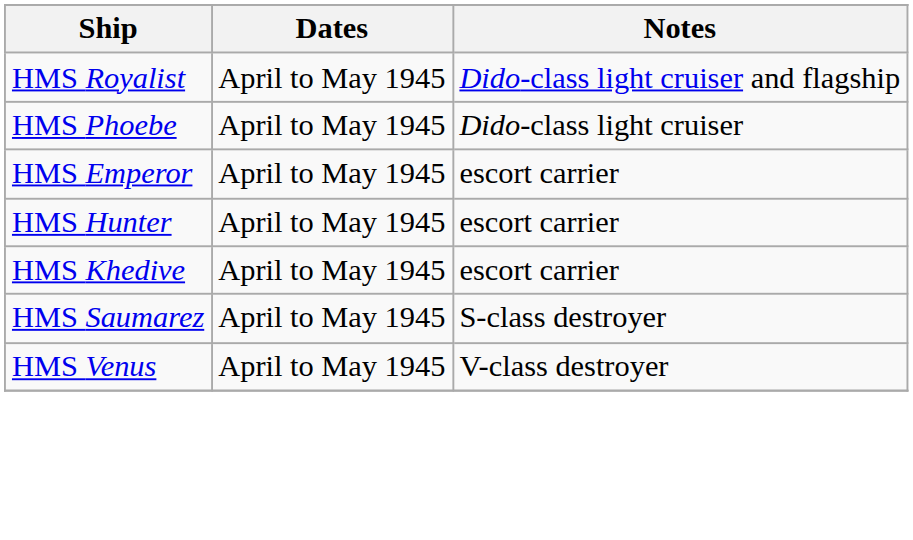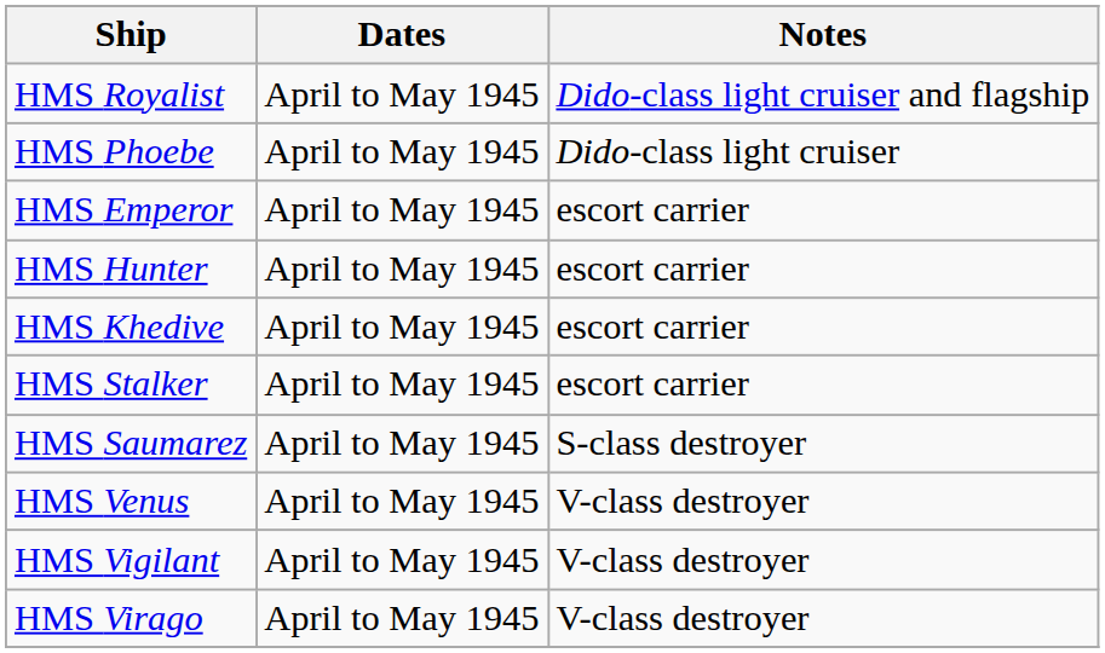+ row: HMS Stalker | April to May 1945 | escort carrier
+ row: HMS Vigilant | April to May 1945 | V-class destroyer
+ row: HMS Virago | April to May 1945 | V-class destroyer
